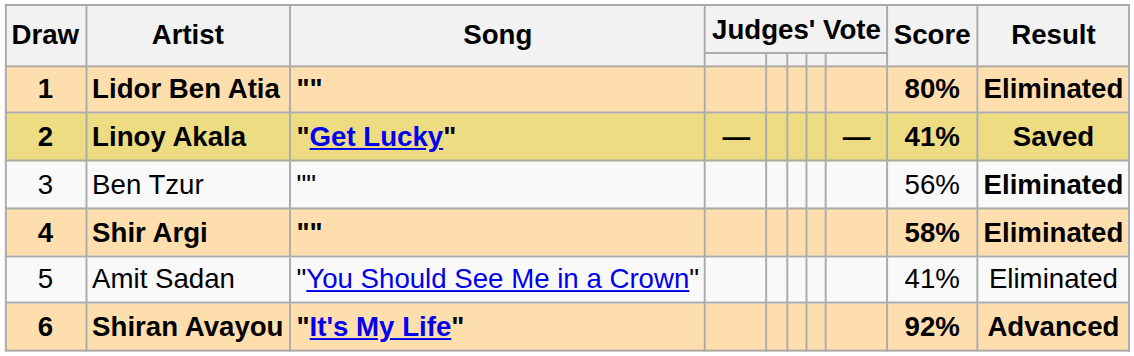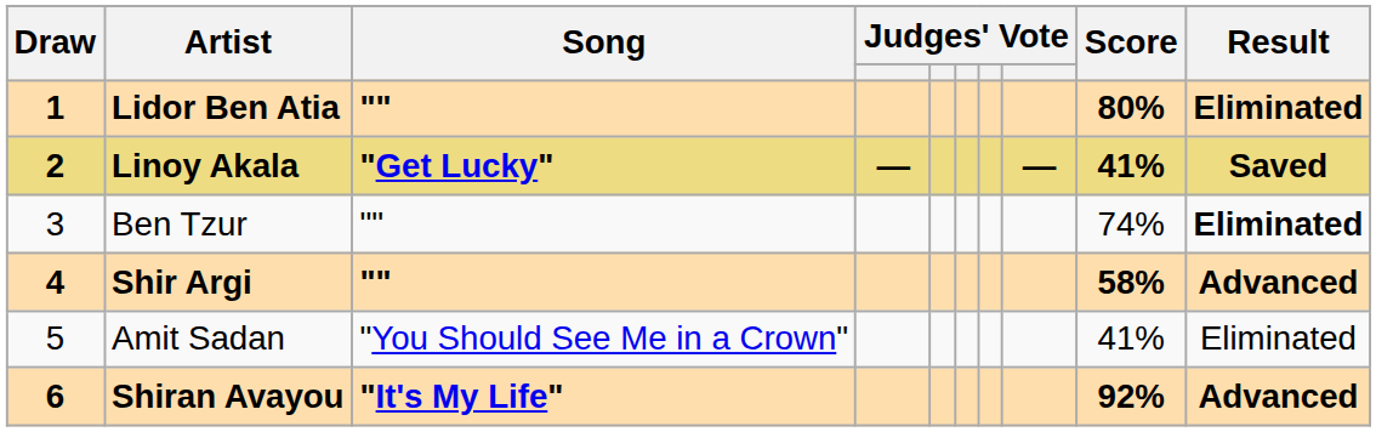Ben Tzur | Score: 56% -> 74%
Shir Argi | Result: Eliminated -> Advanced
